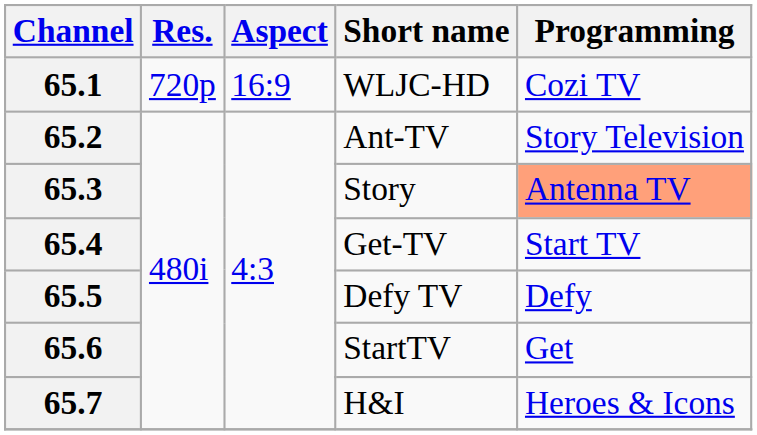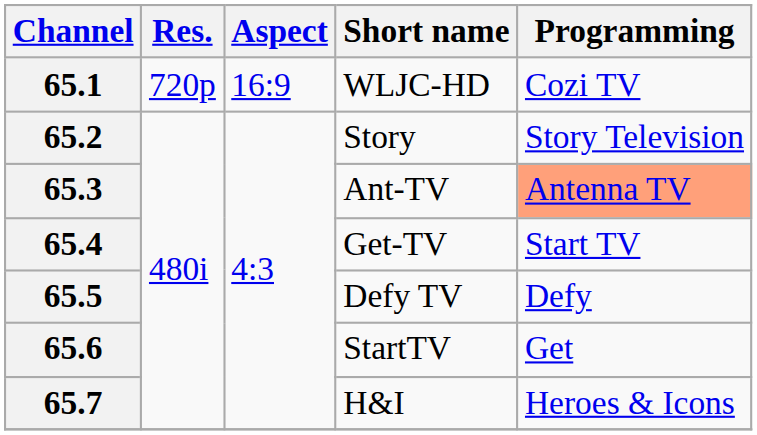65.2 | Short name: Ant-TV -> Story
65.3 | Short name: Story -> Ant-TV
